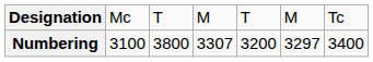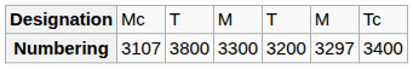Numbering | column 2: 3100 -> 3107
Numbering | column 4: 3307 -> 3300
